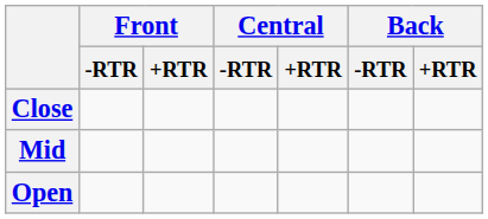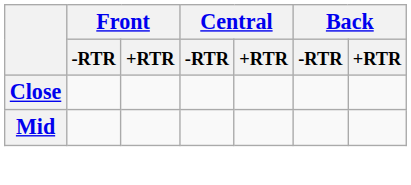- row: Open
